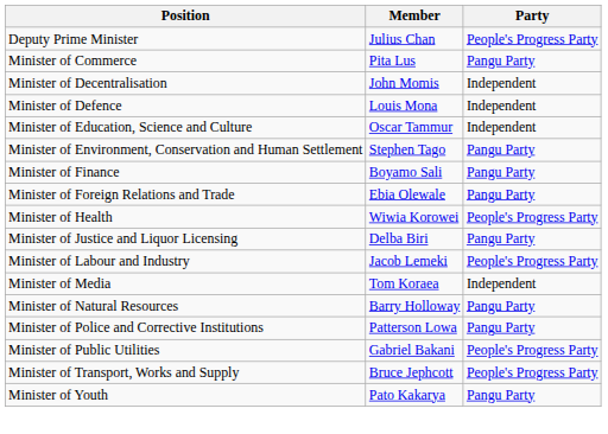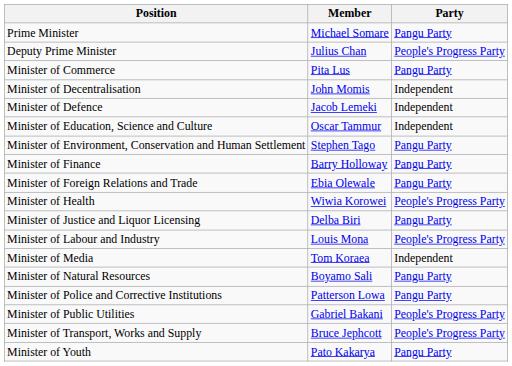+ row: Prime Minister | Michael Somare | Pangu Party
Minister of Defence | Member: Louis Mona -> Jacob Lemeki
Minister of Finance | Member: Boyamo Sali -> Barry Holloway
Minister of Labour and Industry | Member: Jacob Lemeki -> Louis Mona
Minister of Natural Resources | Member: Barry Holloway -> Boyamo Sali
